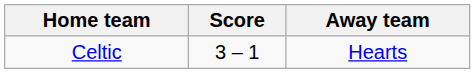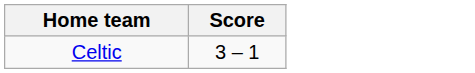- column: Away team | Hearts
